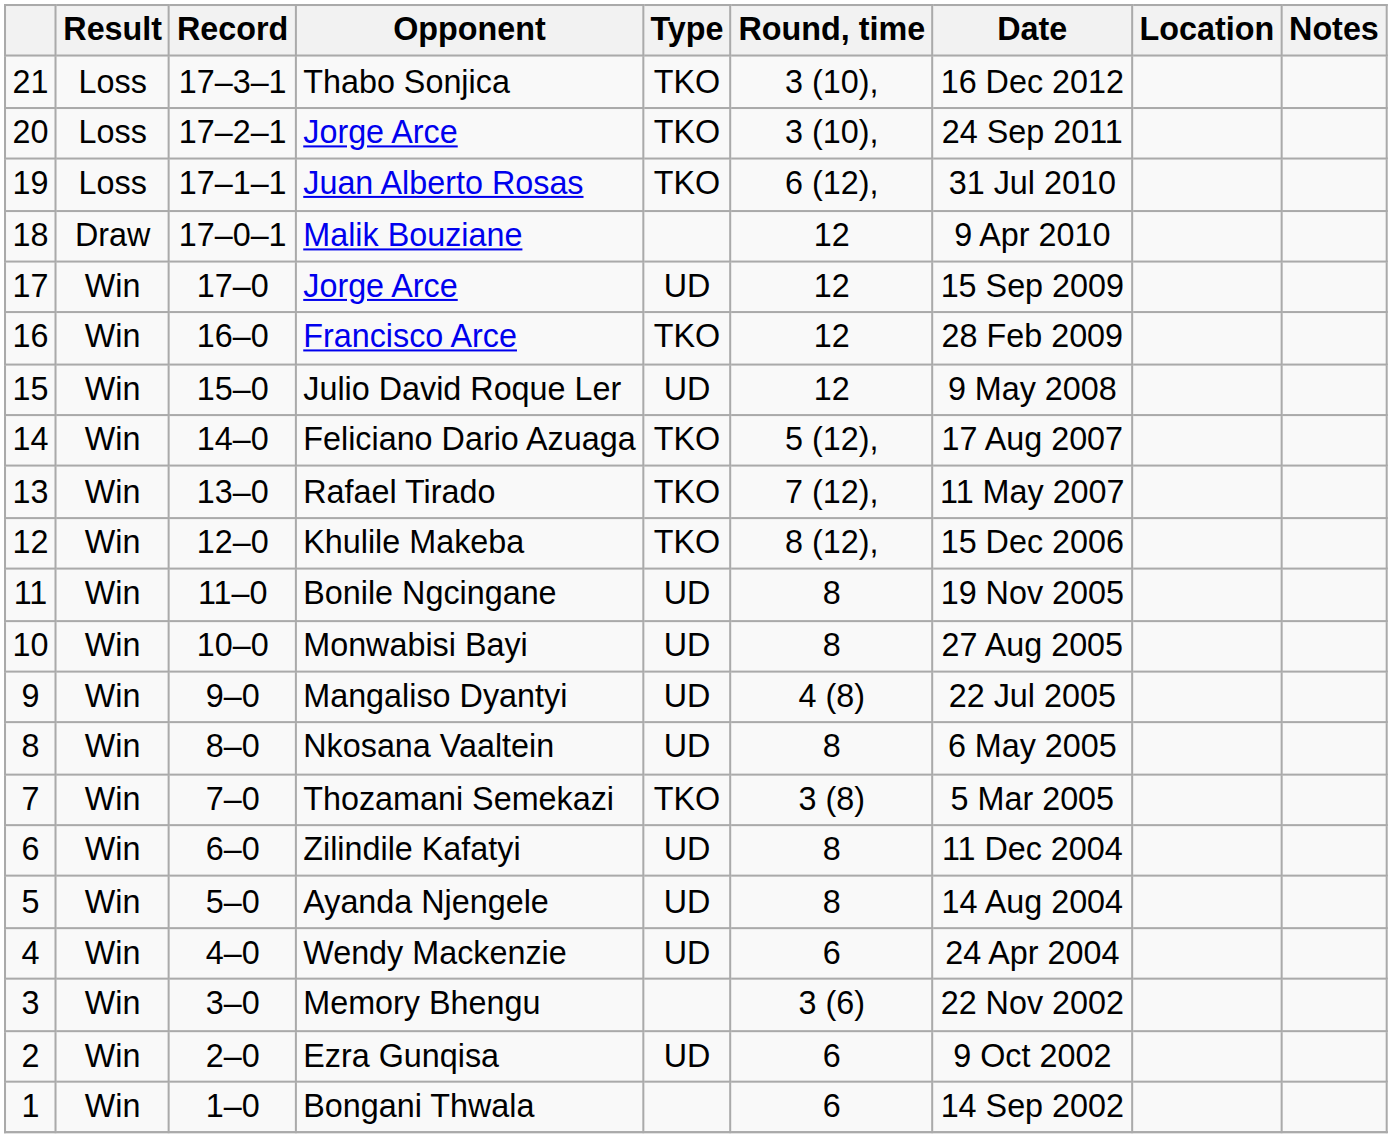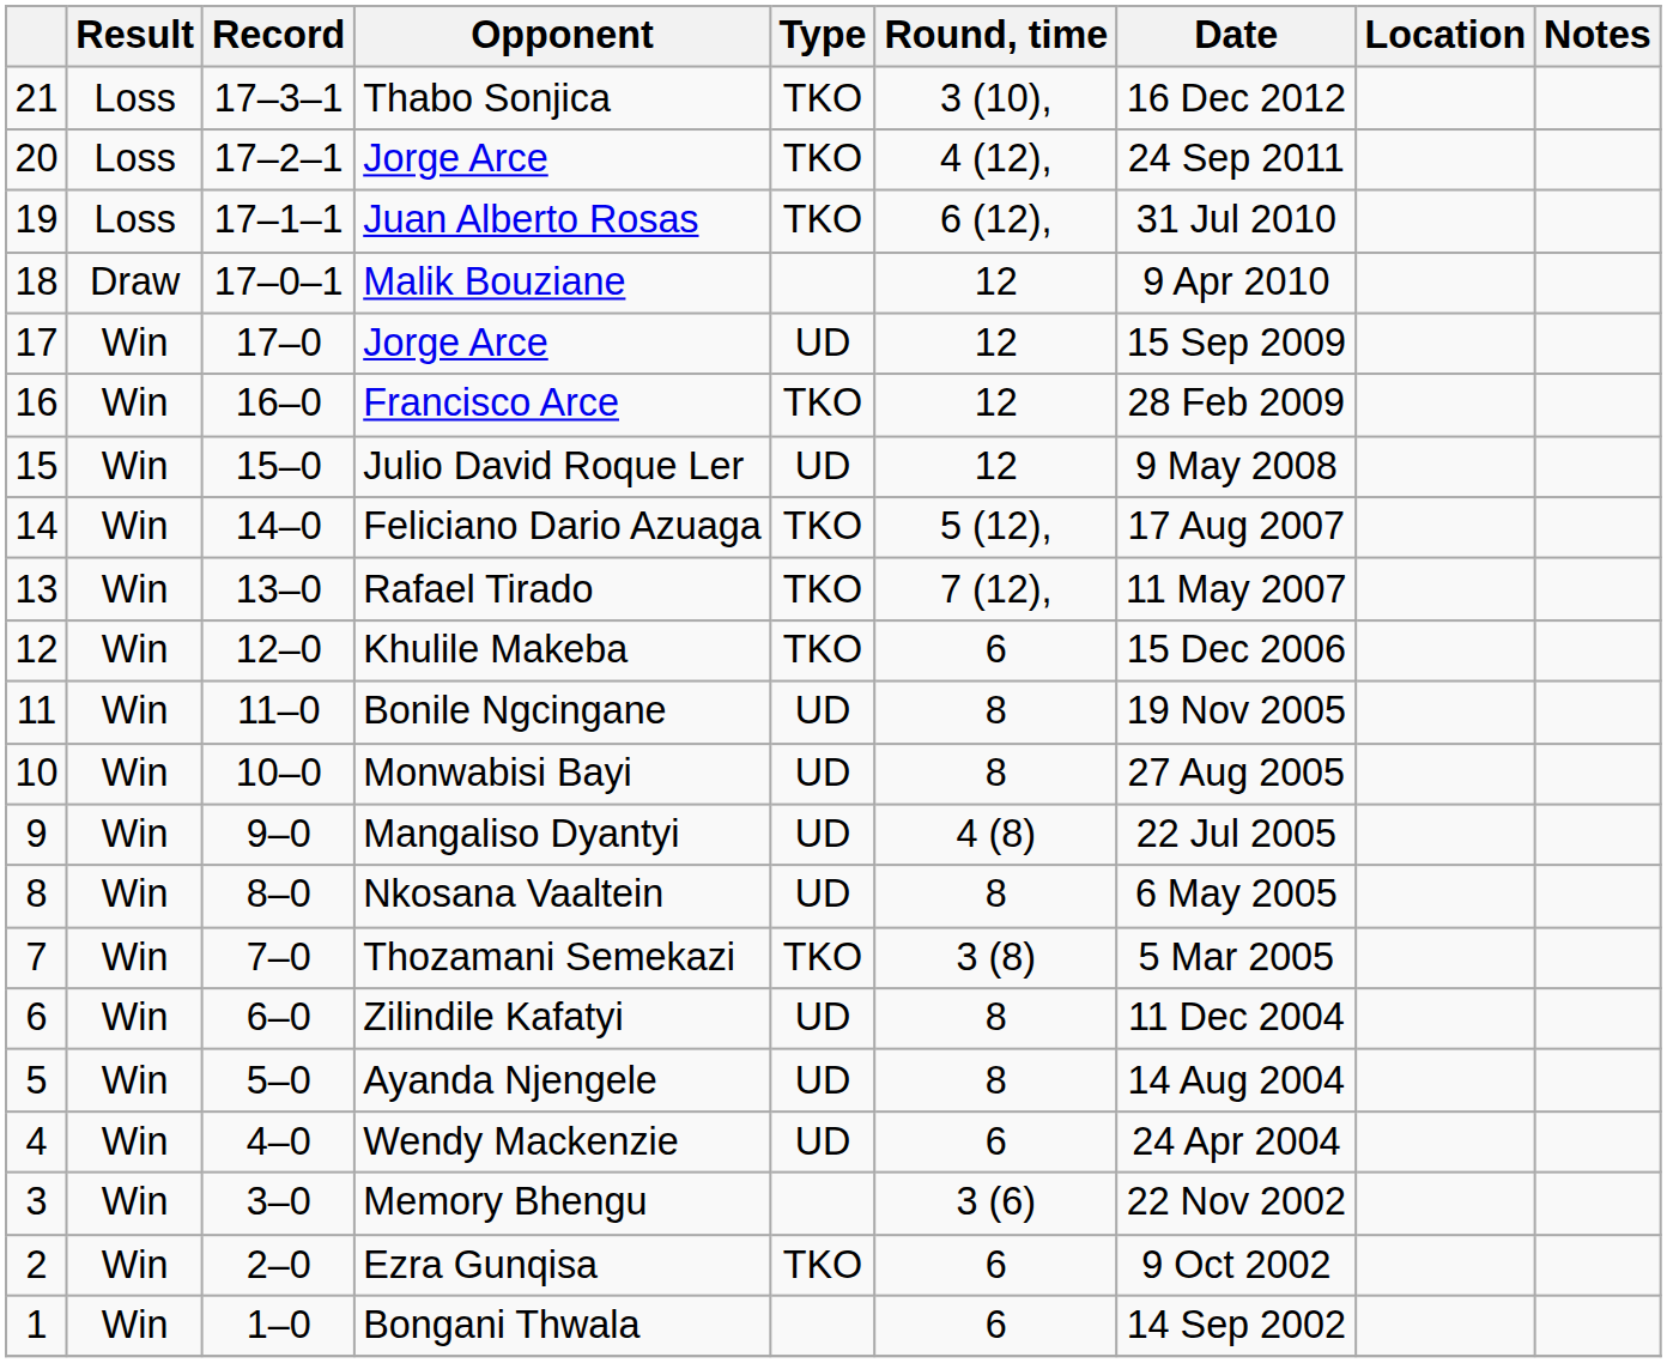20 / Jorge Arce | Round, time: 3 (10), -> 4 (12),
Khulile Makeba | Round, time: 8 (12), -> 6
Ezra Gunqisa | Type: UD -> TKO
